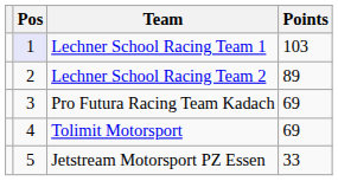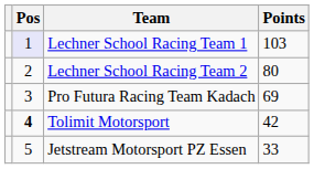Lechner School Racing Team 2 | Points: 89 -> 80
Tolimit Motorsport | Pos: normal -> bold
Tolimit Motorsport | Points: 69 -> 42
